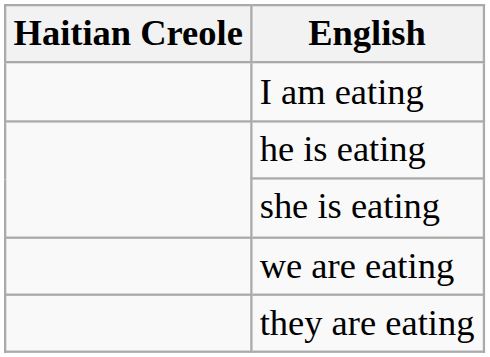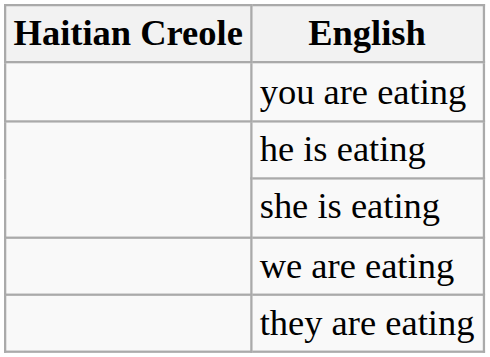- row: I am eating
+ row: you are eating
